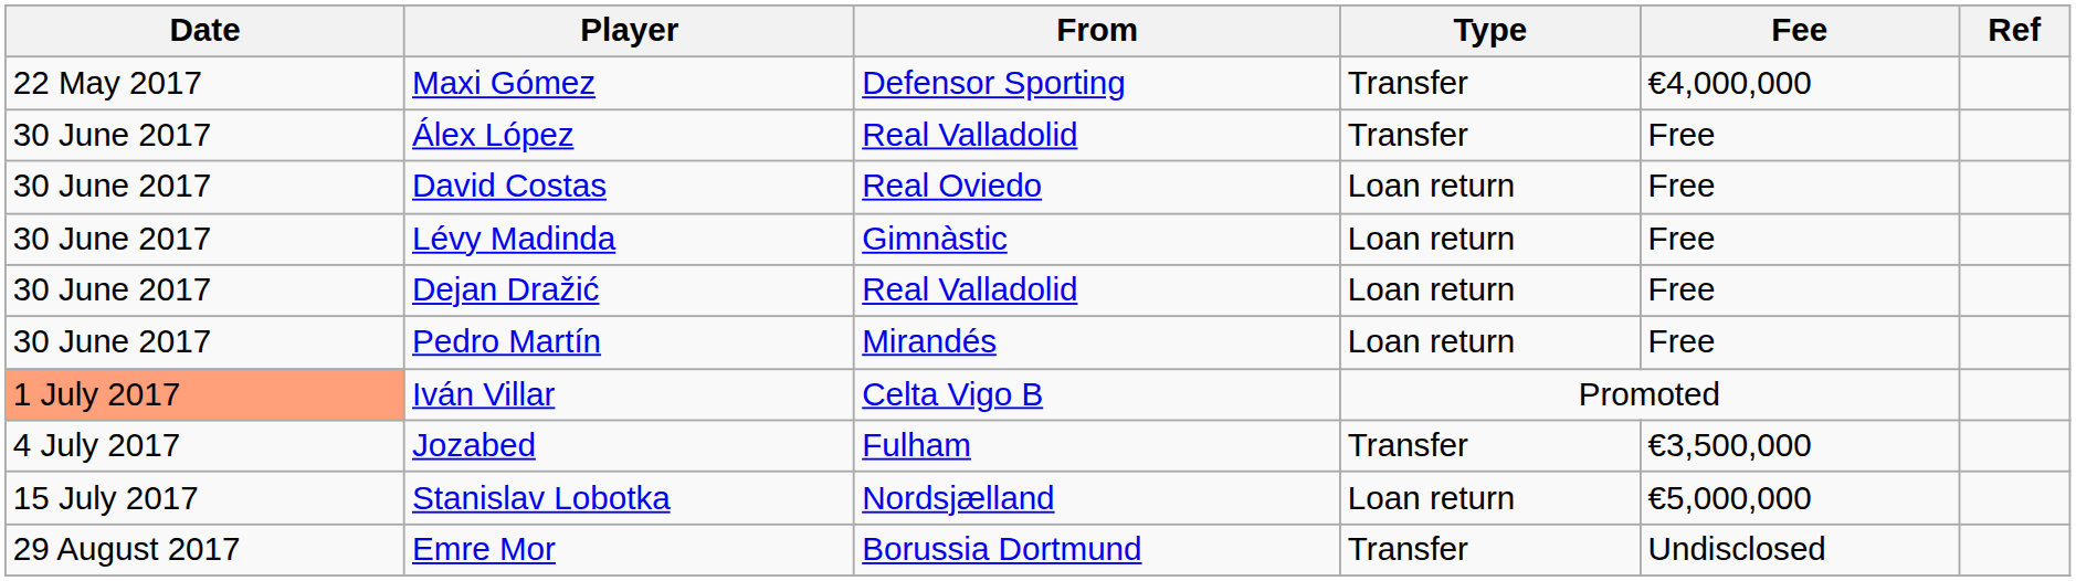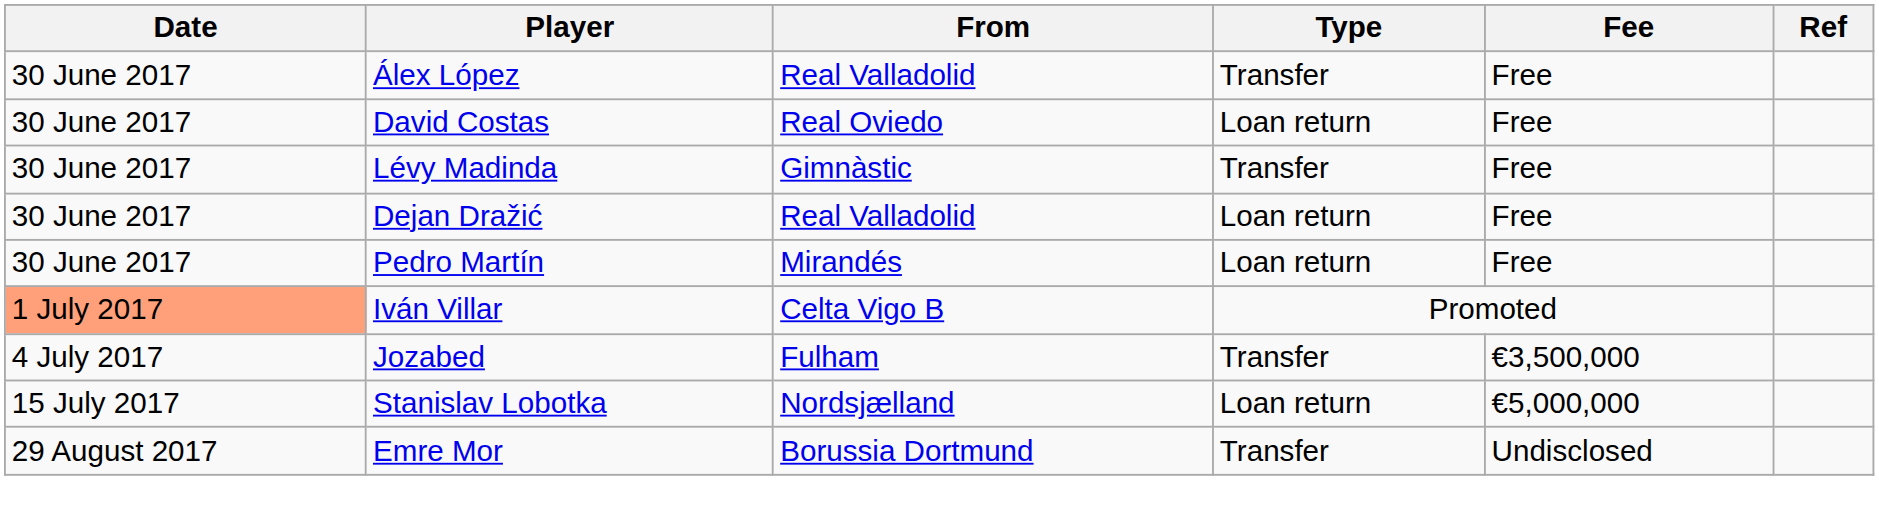- row: 22 May 2017 | Maxi Gómez | Defensor Sporting | Transfer | €4,000,000
Lévy Madinda | Type: Loan return -> Transfer
